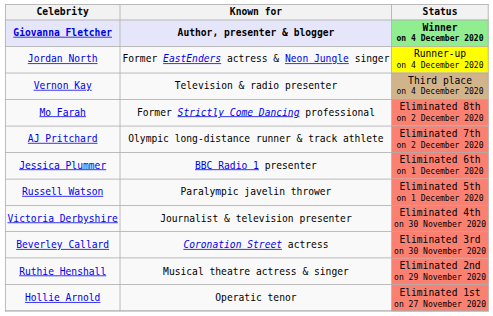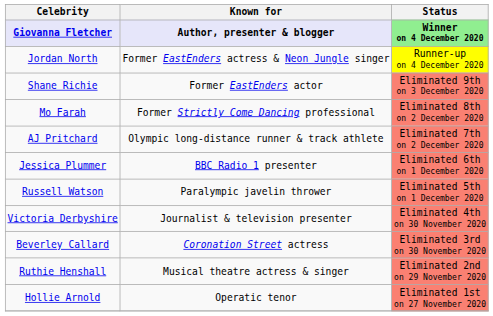- row: Vernon Kay | Television & radio presenter | Third place on 4 December 2020
+ row: Shane Richie | Former EastEnders actor | Eliminated 9th on 3 December 2020
